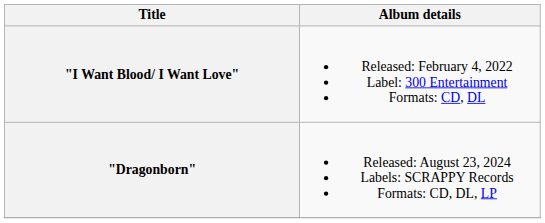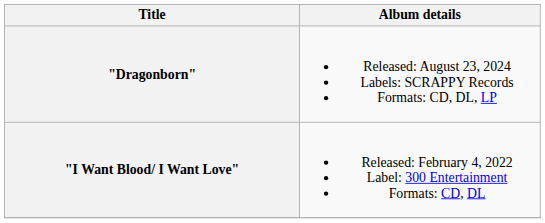rows swapped: "I Want Blood/ I Want Love" <-> "Dragonborn"
